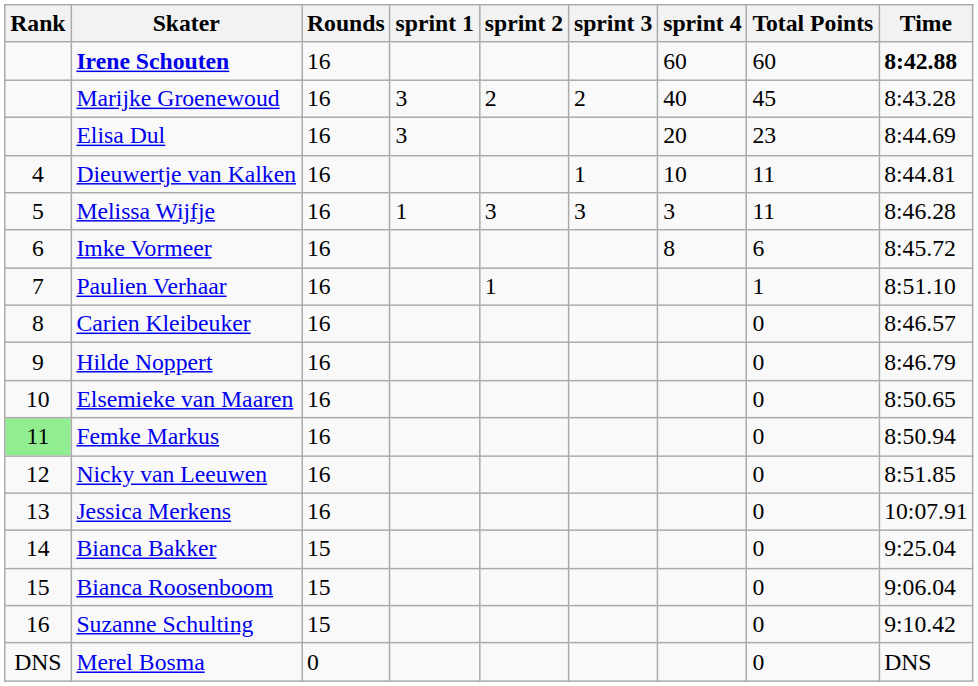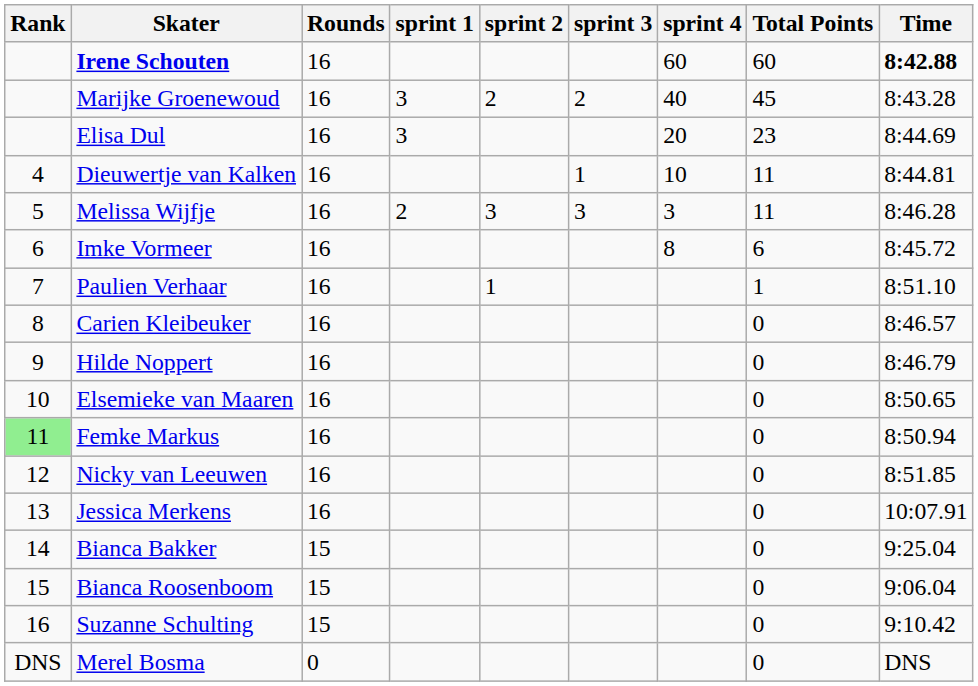Melissa Wijfje | sprint 1: 1 -> 2
